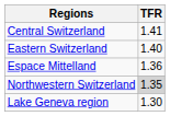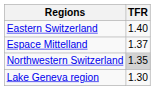- row: Central Switzerland | 1.41
Espace Mittelland | TFR: 1.36 -> 1.37
